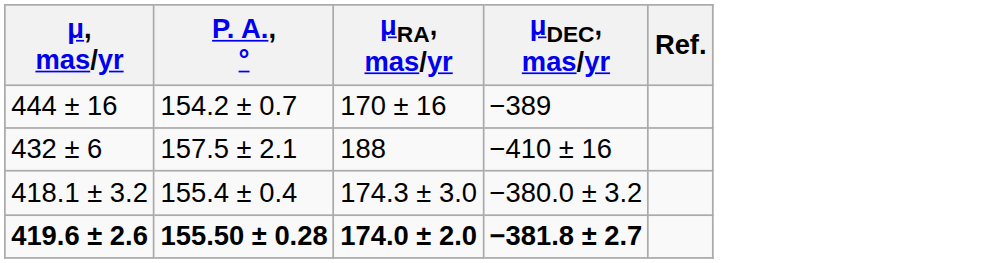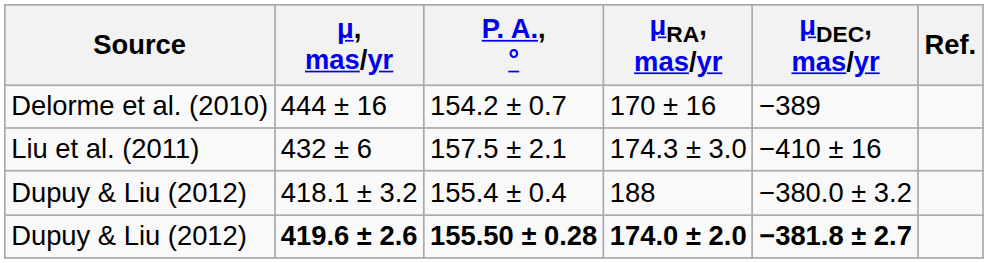+ column: Source | Delorme et al. (2010) | Liu et al. (2011) | Dupuy & Liu (2012) | Dupuy & Liu (2012)
432 ± 6 | μRA, mas/yr: 188 -> 174.3 ± 3.0
418.1 ± 3.2 | μRA, mas/yr: 174.3 ± 3.0 -> 188
